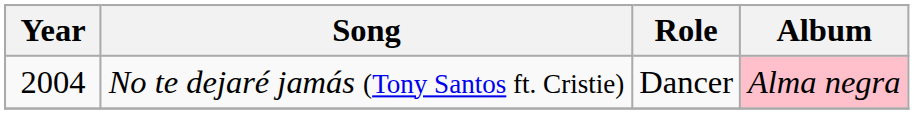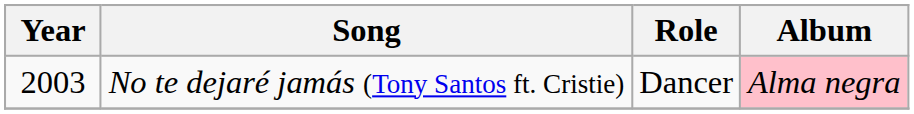No te dejaré jamás (Tony Santos ft. Cristie) | Year: 2004 -> 2003
